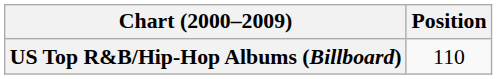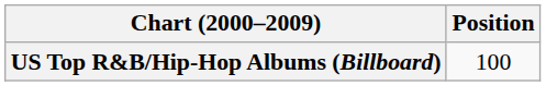US Top R&B/Hip-Hop Albums (Billboard) | Position: 110 -> 100
